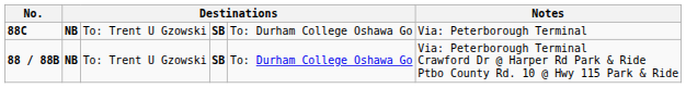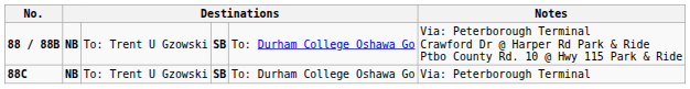rows swapped: 88 / 88B <-> 88C
